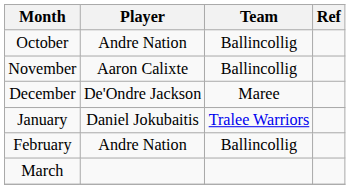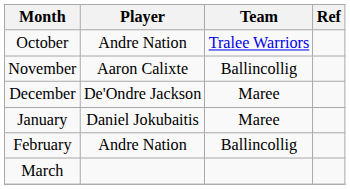October | Team: Ballincollig -> Tralee Warriors
January | Team: Tralee Warriors -> Maree
